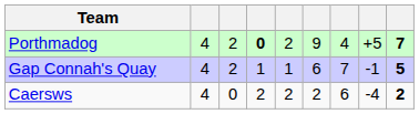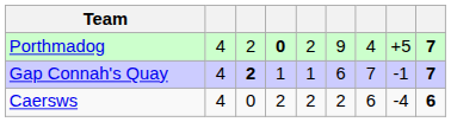Gap Connah's Quay | column 3: normal -> bold
Gap Connah's Quay | column 9: 5 -> 7
Caersws | column 9: 2 -> 6
